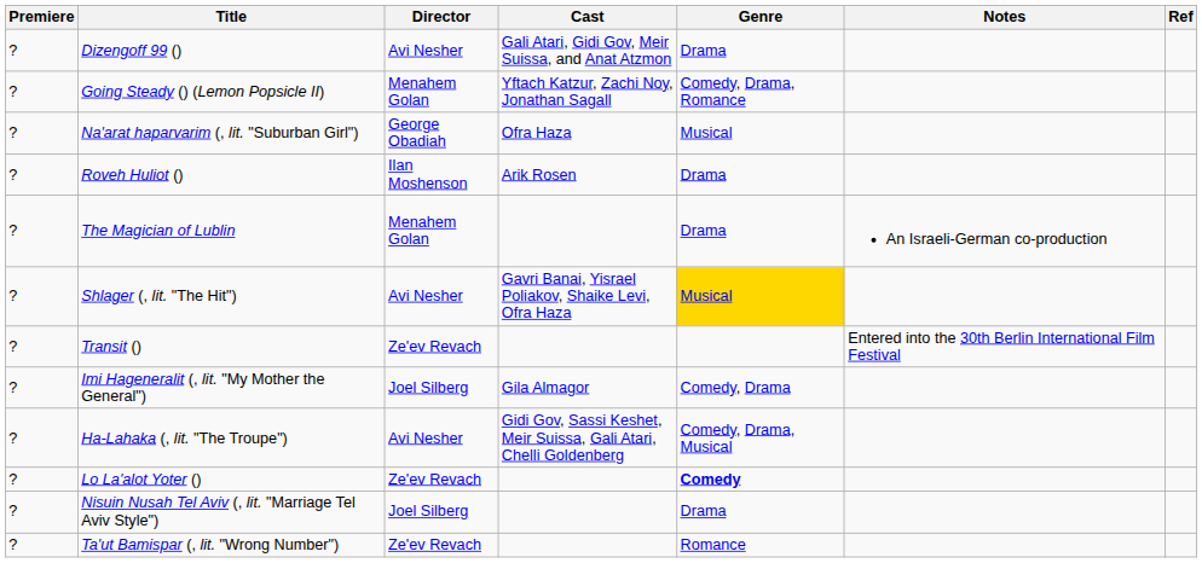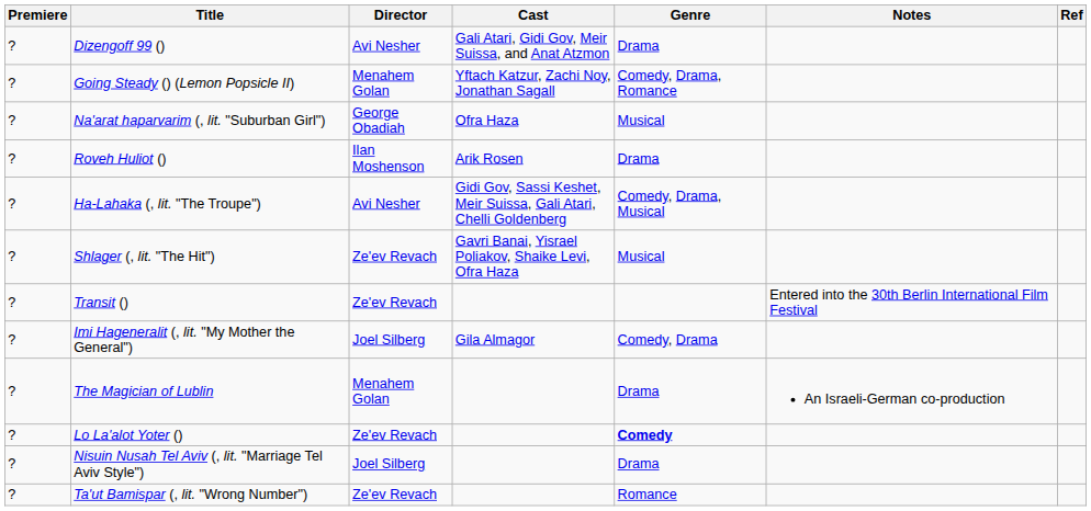rows swapped: Ha-Lahaka (, lit. "The Troupe") <-> The Magician of Lublin
Shlager (, lit. "The Hit") | Director: Avi Nesher -> Ze'ev Revach
Shlager (, lit. "The Hit") | Genre: gold background -> no background
